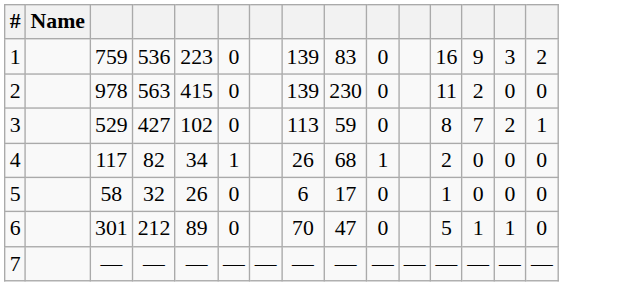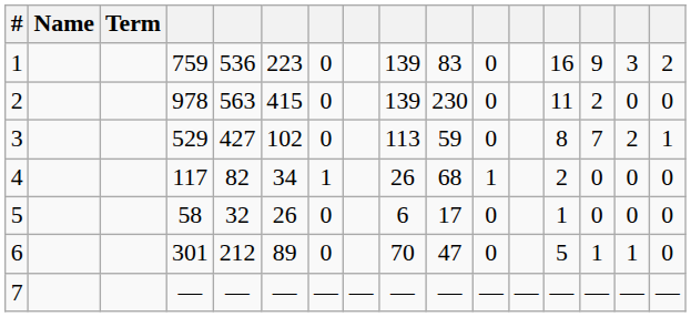+ column: Term
